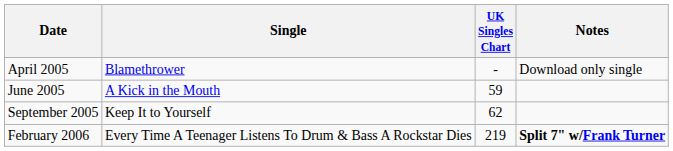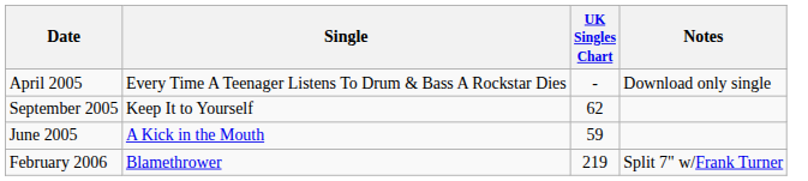April 2005 | Single: Blamethrower -> Every Time A Teenager Listens To Drum & Bass A Rockstar Dies
rows swapped: June 2005 <-> September 2005
February 2006 | Single: Every Time A Teenager Listens To Drum & Bass A Rockstar Dies -> Blamethrower
February 2006 | Notes: bold -> normal
